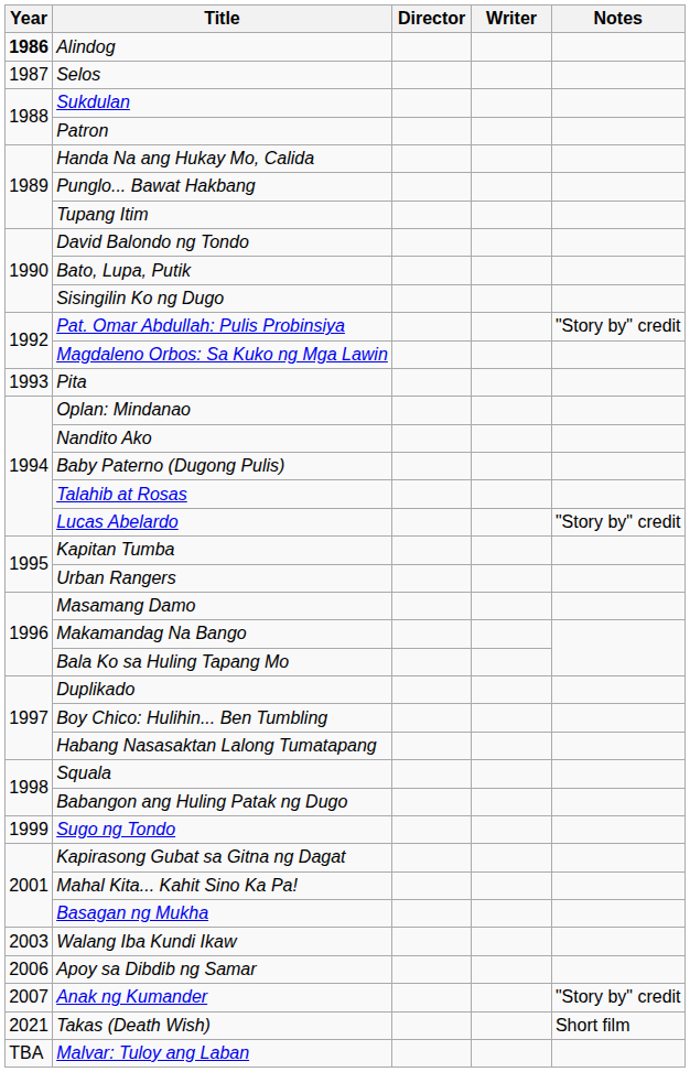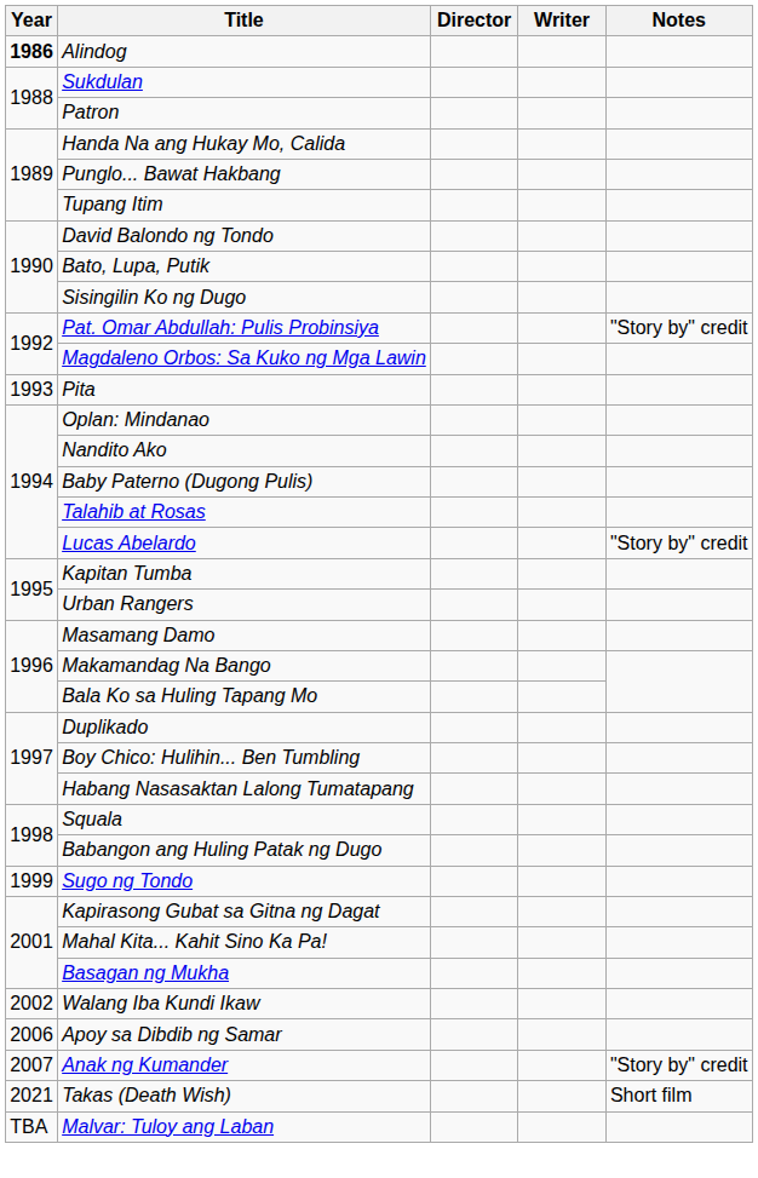- row: 1987 | Selos
Walang Iba Kundi Ikaw | Year: 2003 -> 2002
